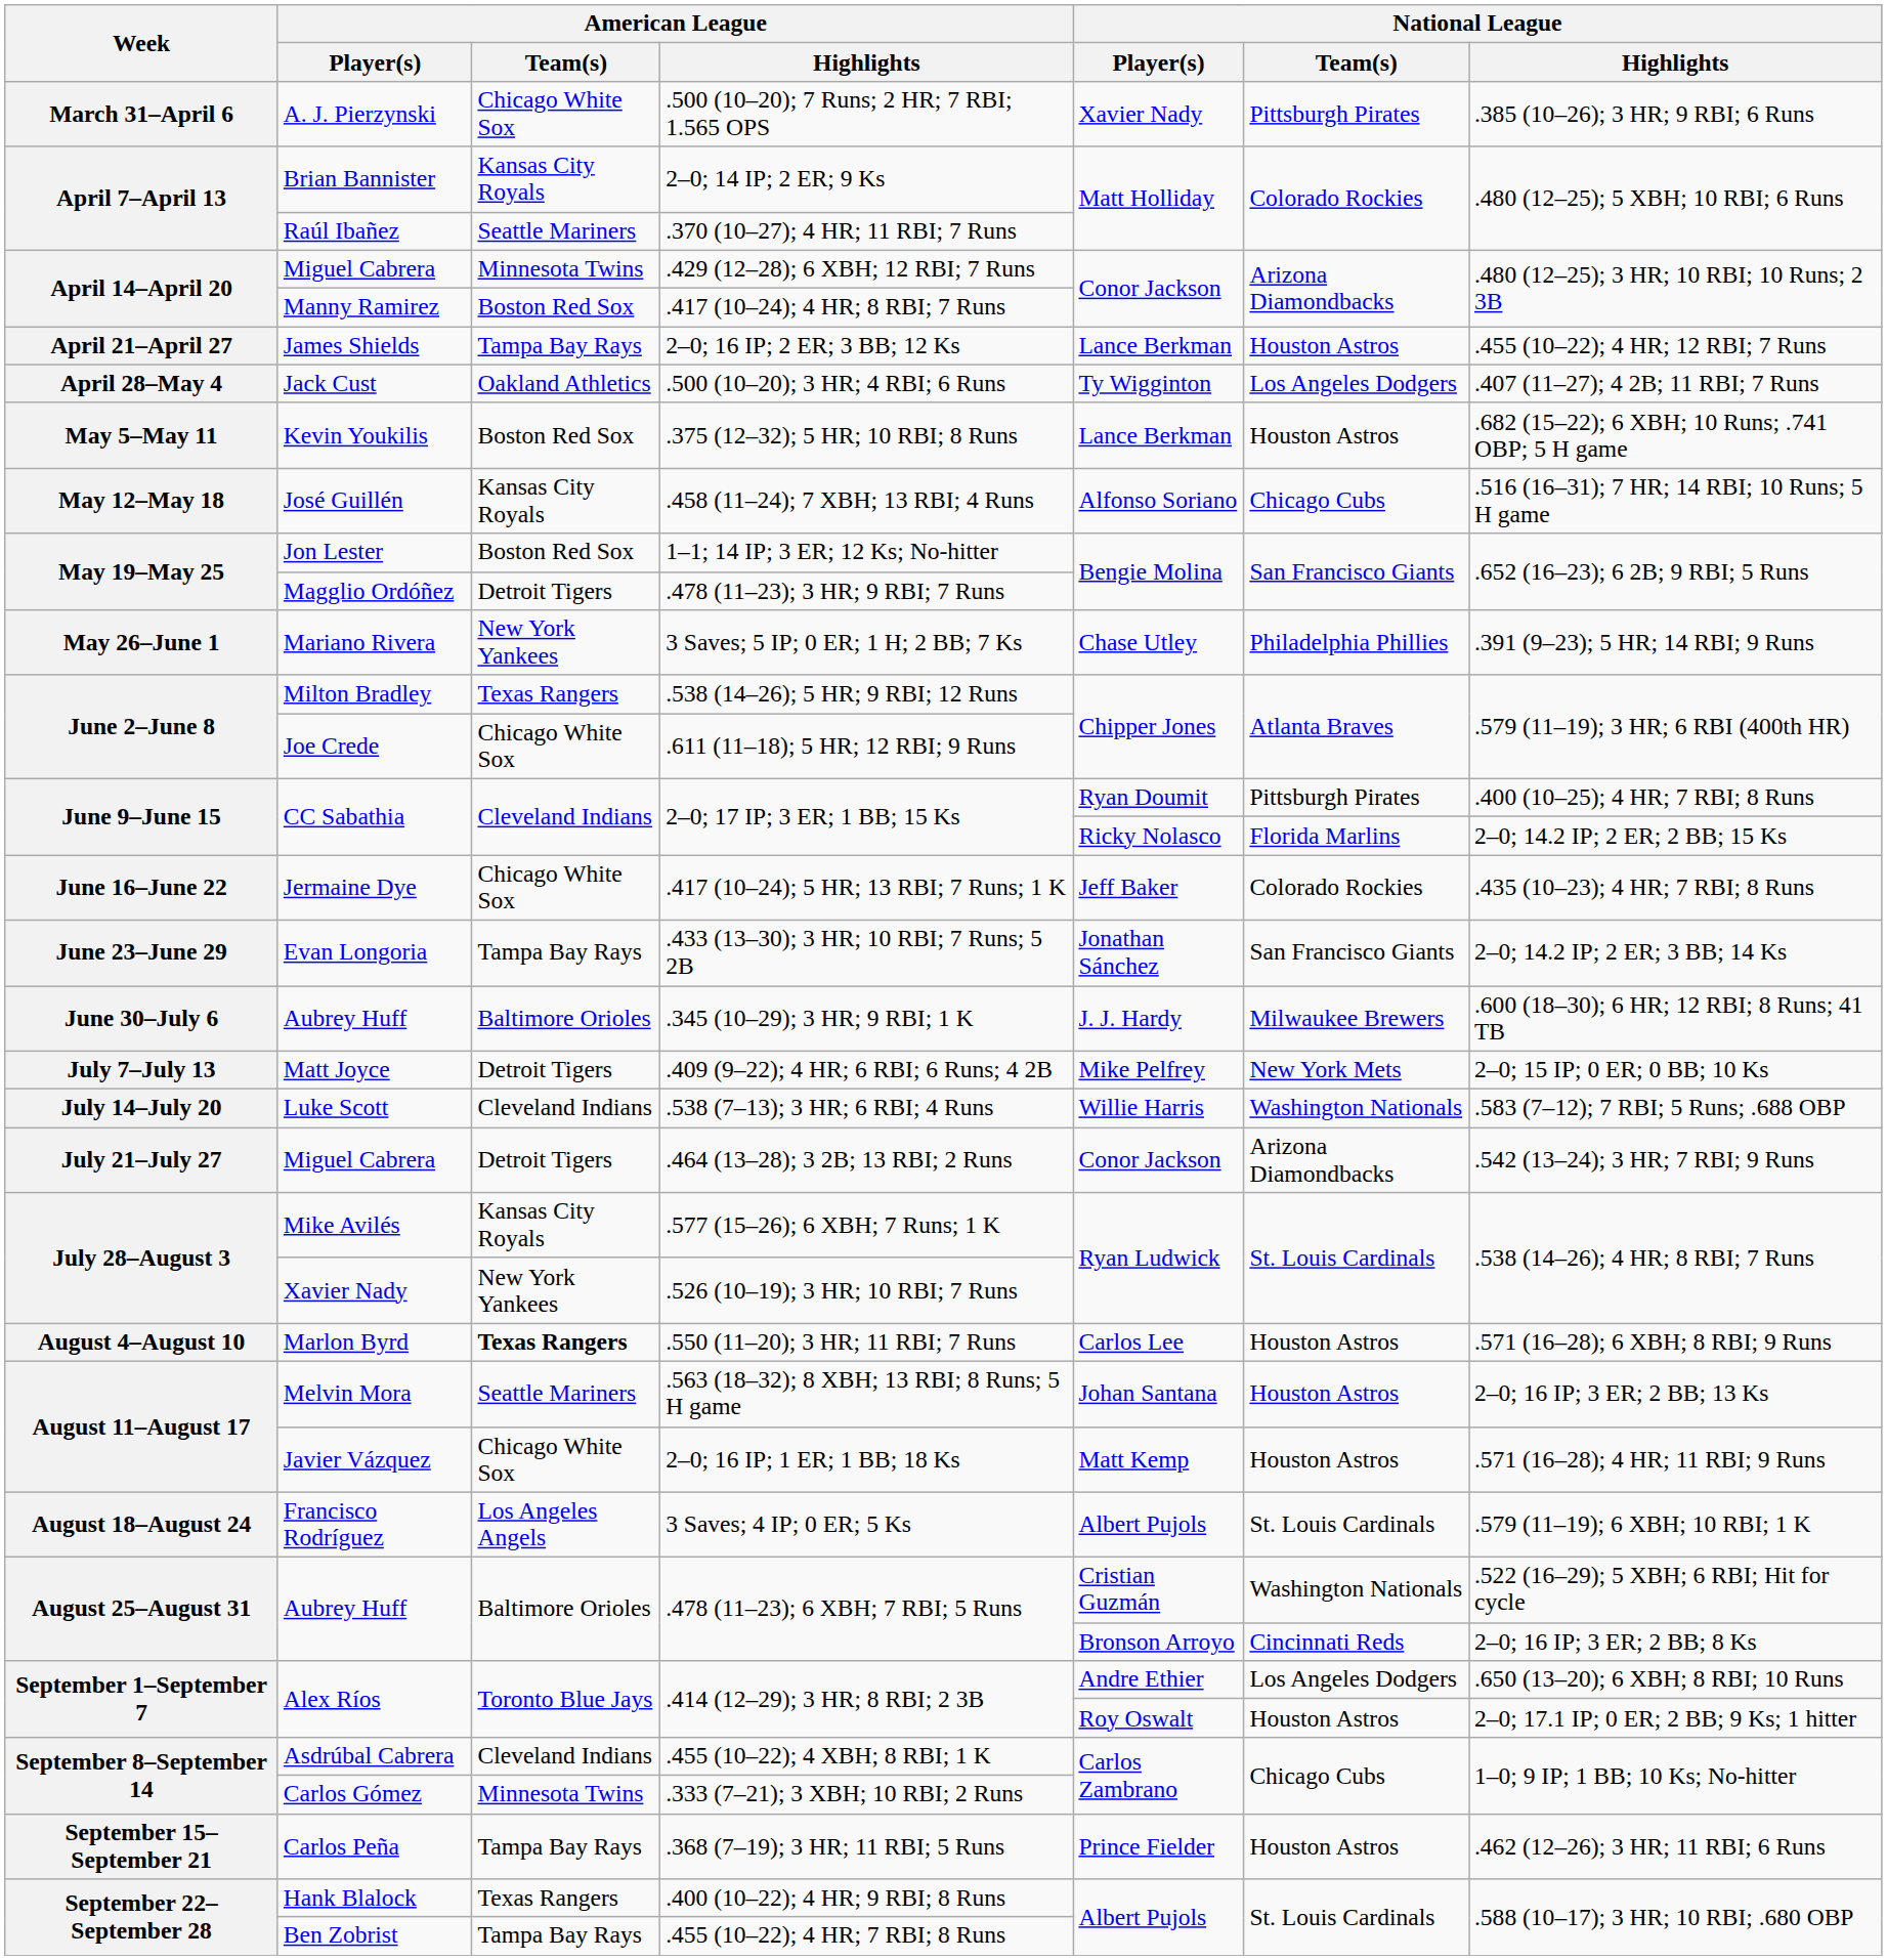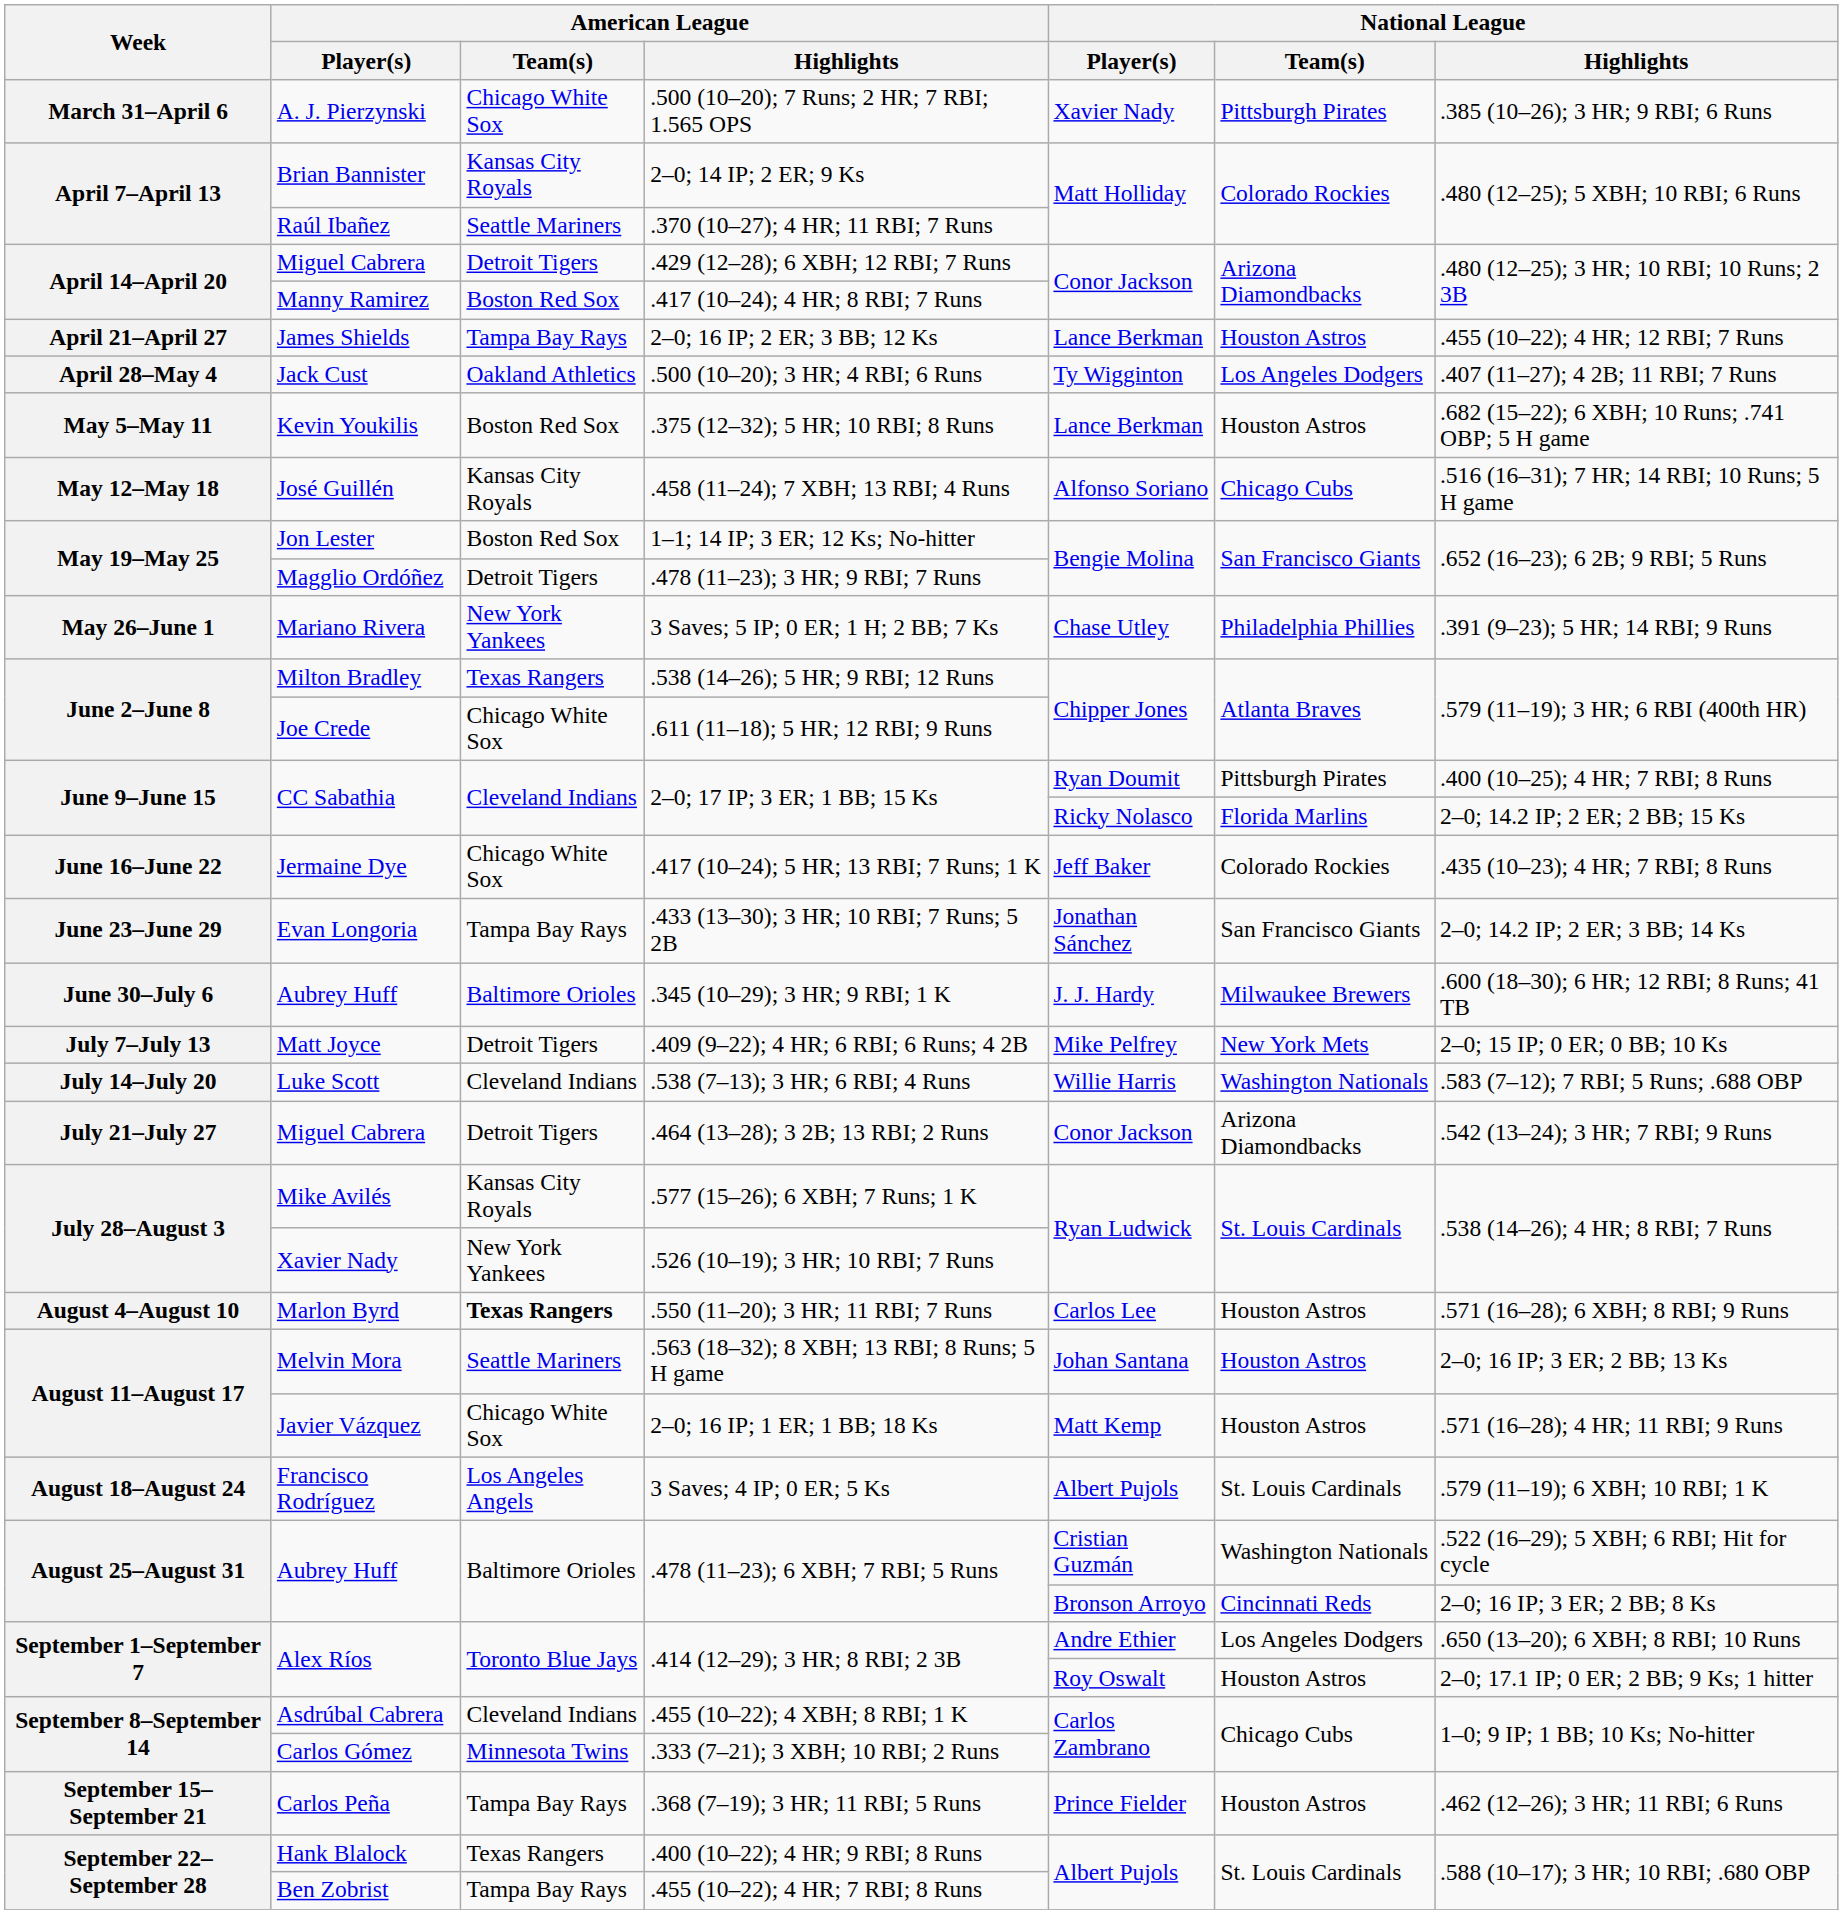.429 (12–28); 6 XBH; 12 RBI; 7 Runs | American League / Team(s): Minnesota Twins -> Detroit Tigers
